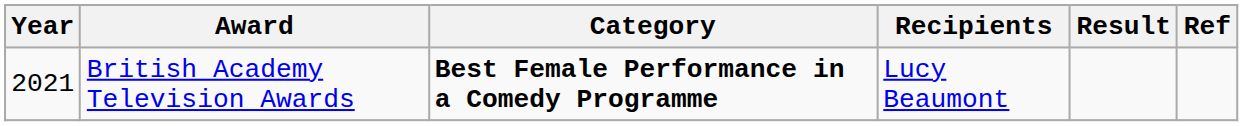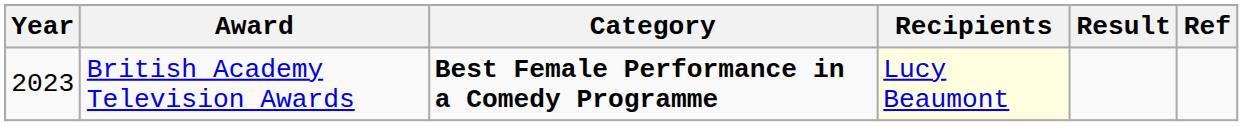British Academy Television Awards | Year: 2021 -> 2023
British Academy Television Awards | Recipients: no background -> lightyellow background
